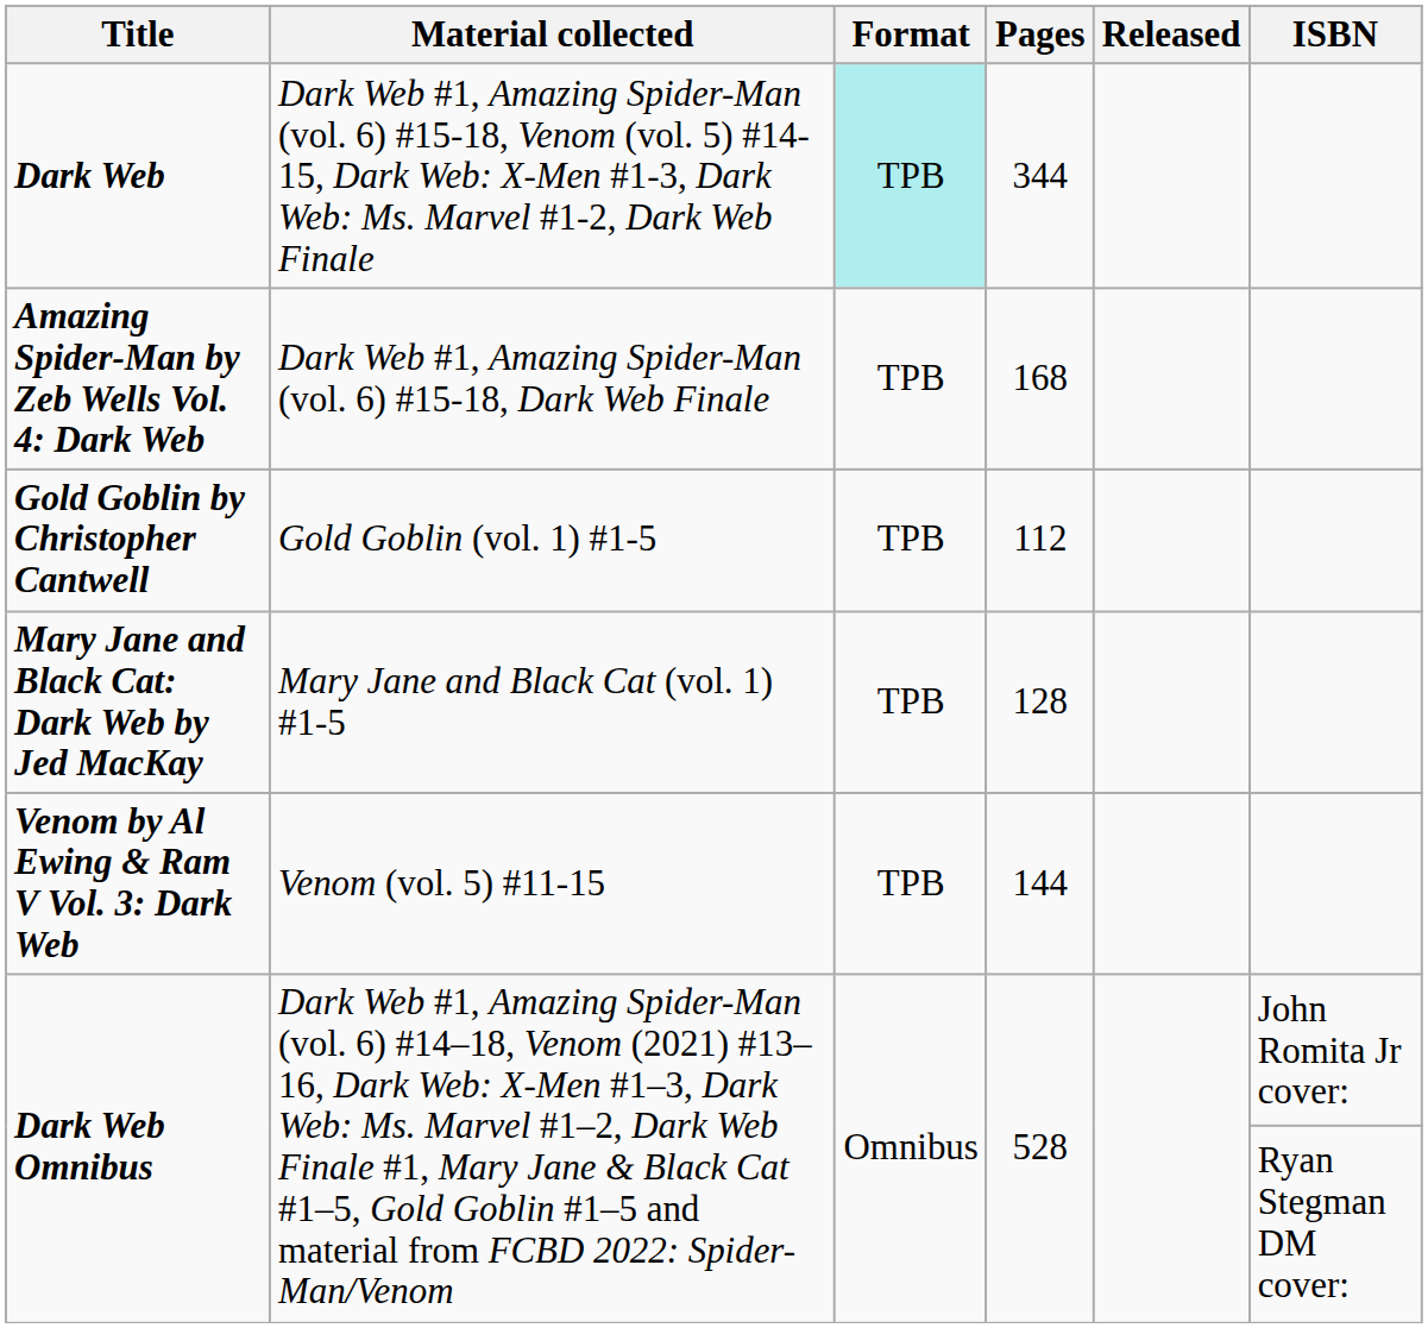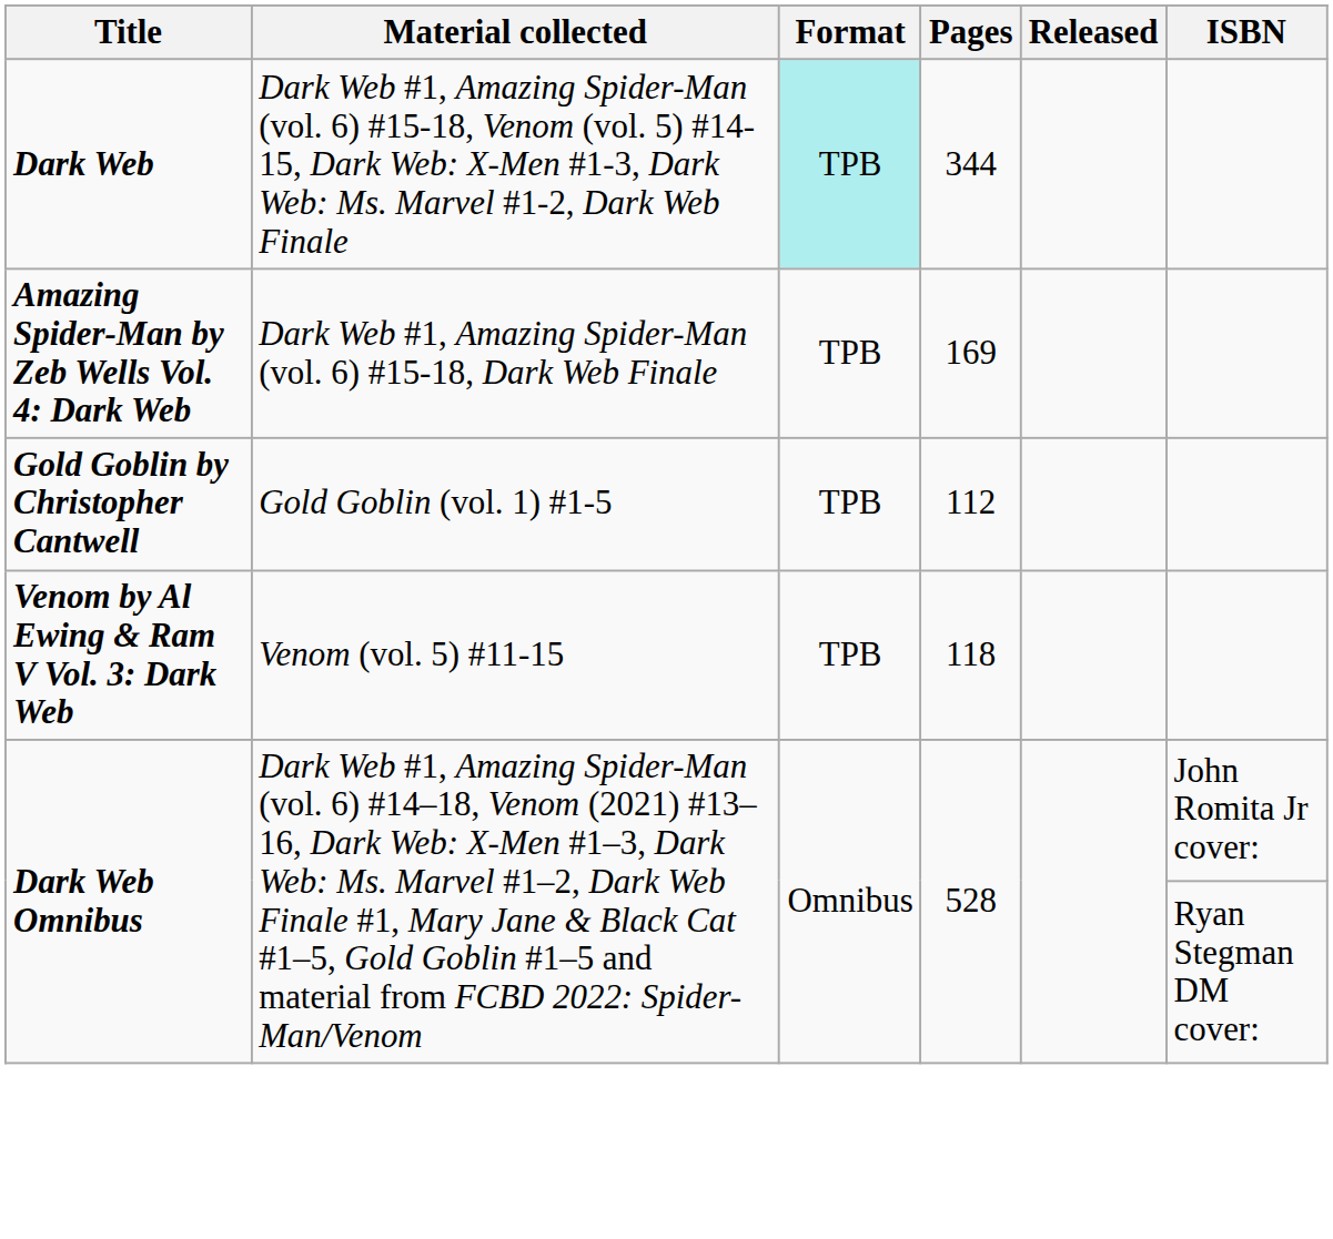Amazing Spider-Man by Zeb Wells Vol. 4: Dark Web | Pages: 168 -> 169
- row: Mary Jane and Black Cat: Dark Web by Jed MacKay | Mary Jane and Black Cat (vol. 1) #1-5 | TPB | 128
Venom by Al Ewing & Ram V Vol. 3: Dark Web | Pages: 144 -> 118
